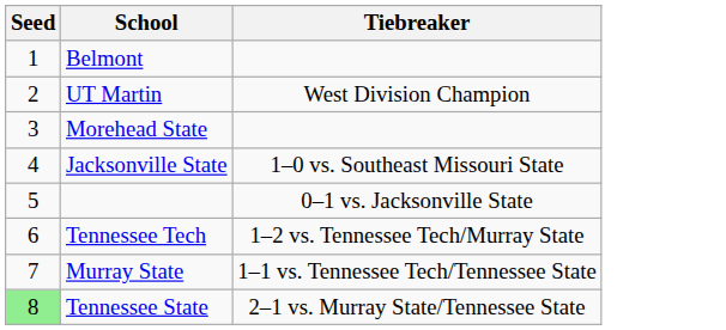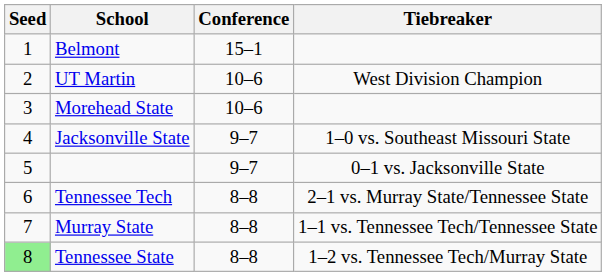+ column: Conference | 15–1 | 10–6 | 10–6 | 9–7 | 9–7 | 8–8 | 8–8 | 8–8
Tennessee Tech | Tiebreaker: 1–2 vs. Tennessee Tech/Murray State -> 2–1 vs. Murray State/Tennessee State
Tennessee State | Tiebreaker: 2–1 vs. Murray State/Tennessee State -> 1–2 vs. Tennessee Tech/Murray State
